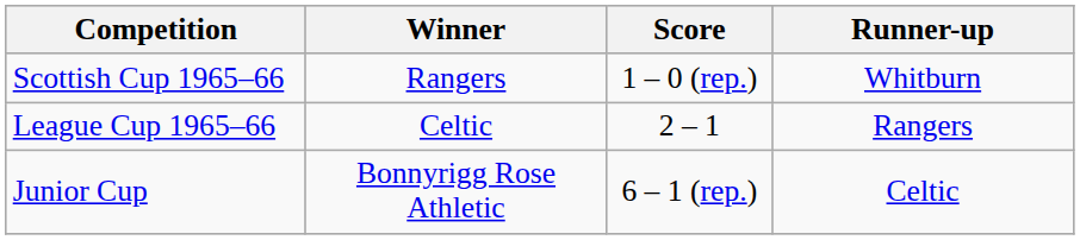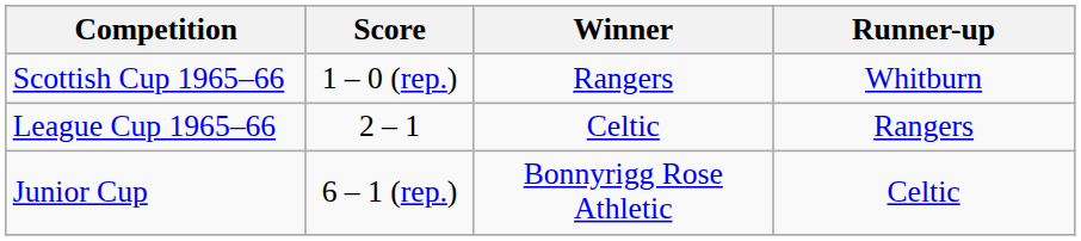columns swapped: Winner <-> Score
